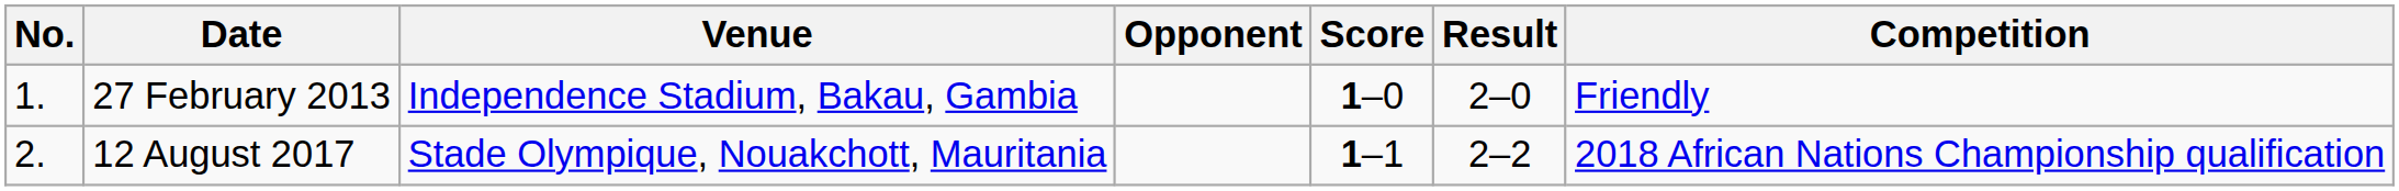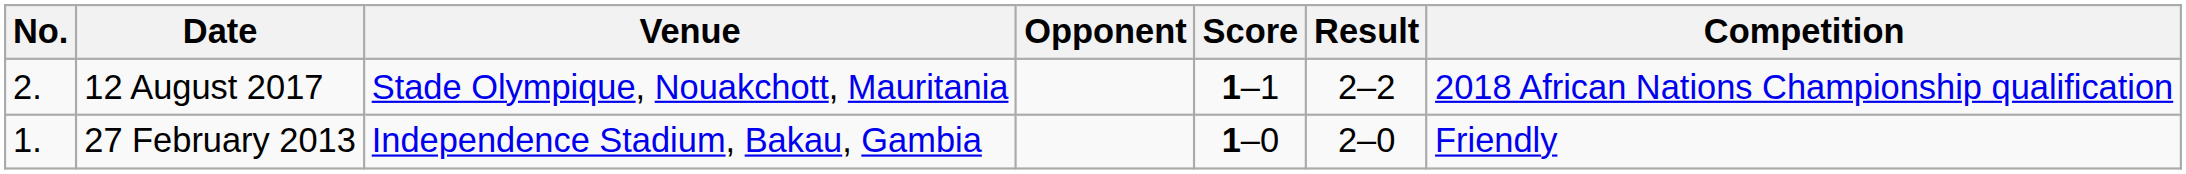rows swapped: 27 February 2013 <-> 12 August 2017
